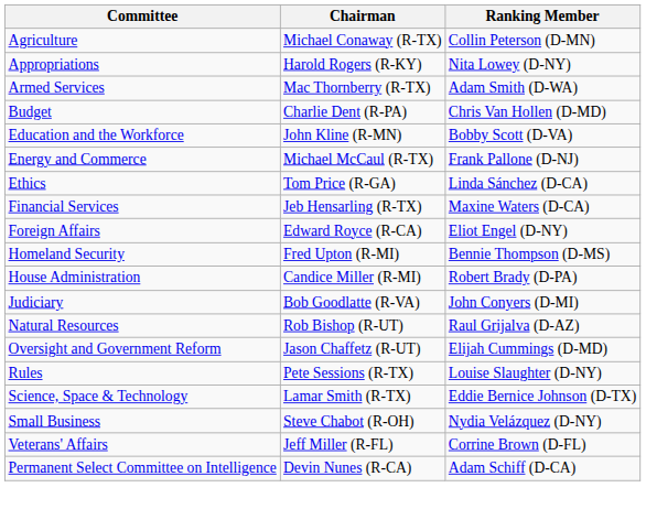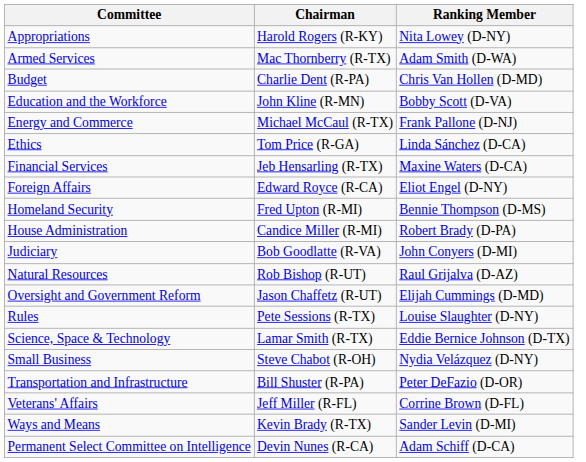- row: Agriculture | Michael Conaway (R-TX) | Collin Peterson (D-MN)
+ row: Transportation and Infrastructure | Bill Shuster (R-PA) | Peter DeFazio (D-OR)
+ row: Ways and Means | Kevin Brady (R-TX) | Sander Levin (D-MI)
